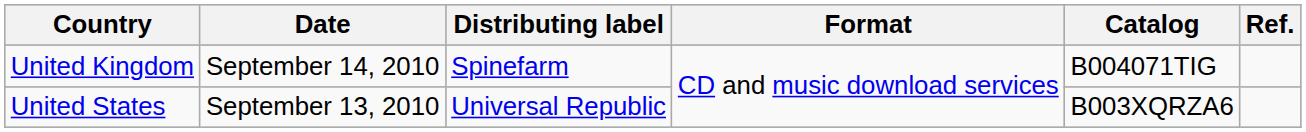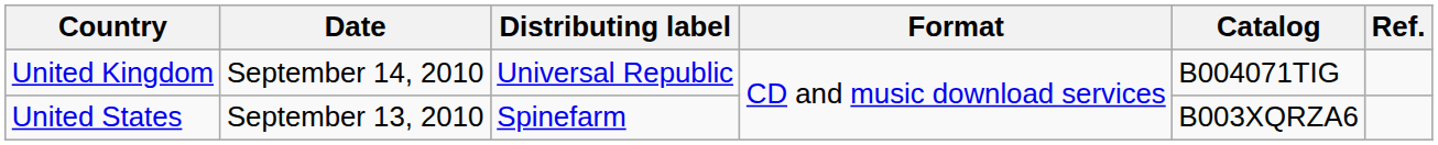United Kingdom | Distributing label: Spinefarm -> Universal Republic
United States | Distributing label: Universal Republic -> Spinefarm
